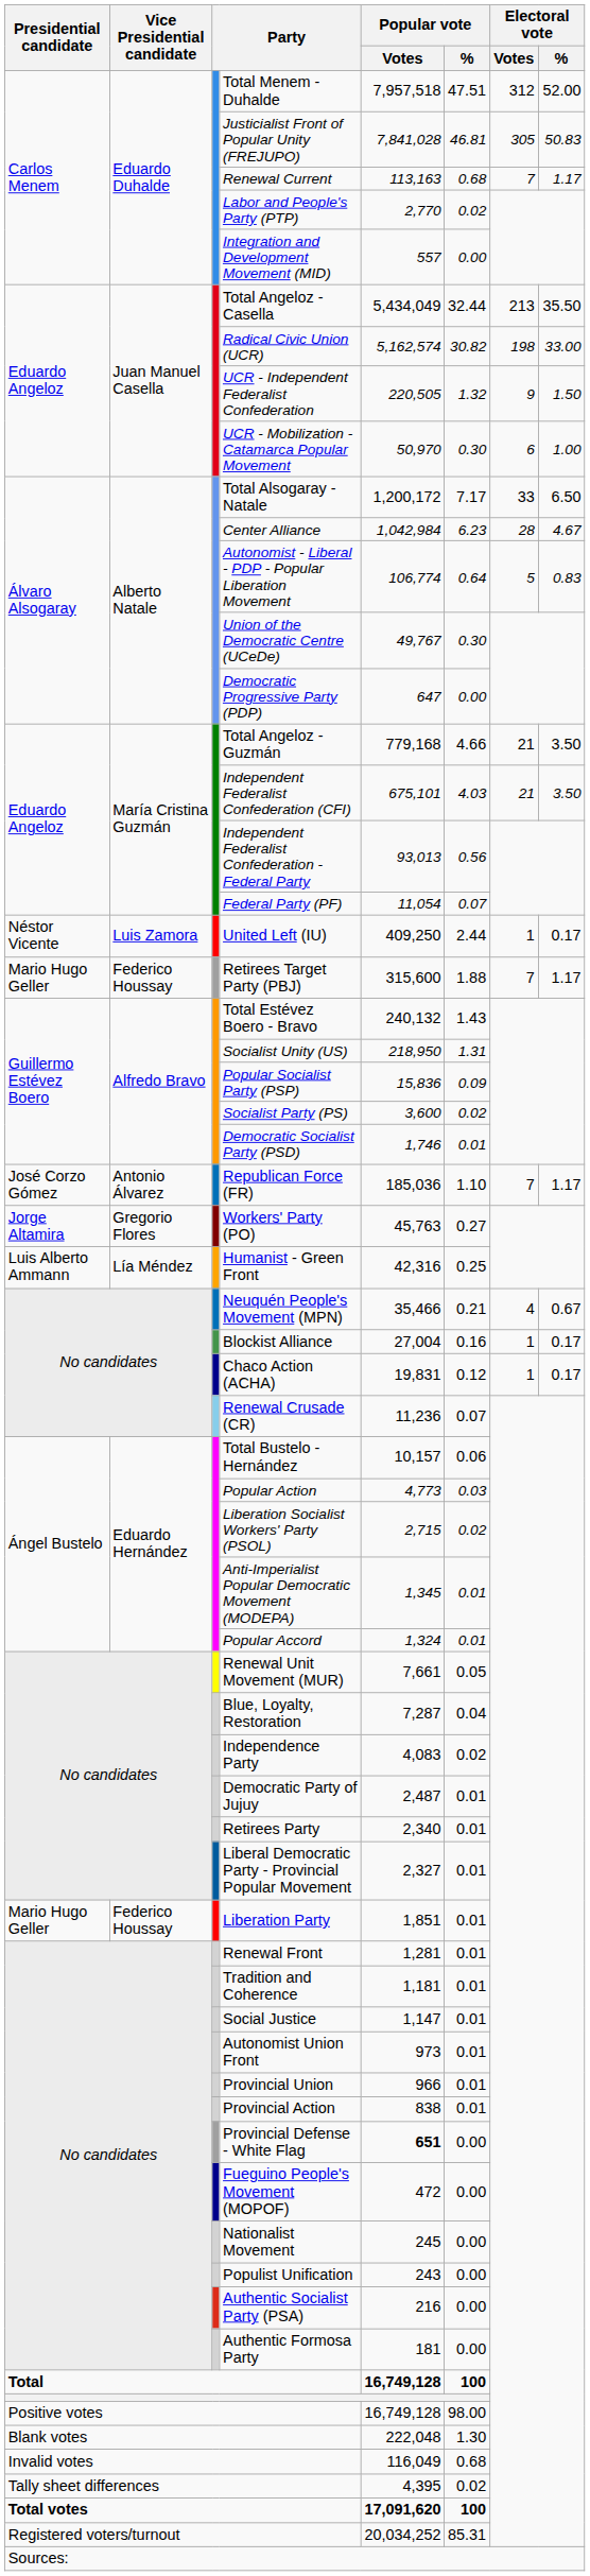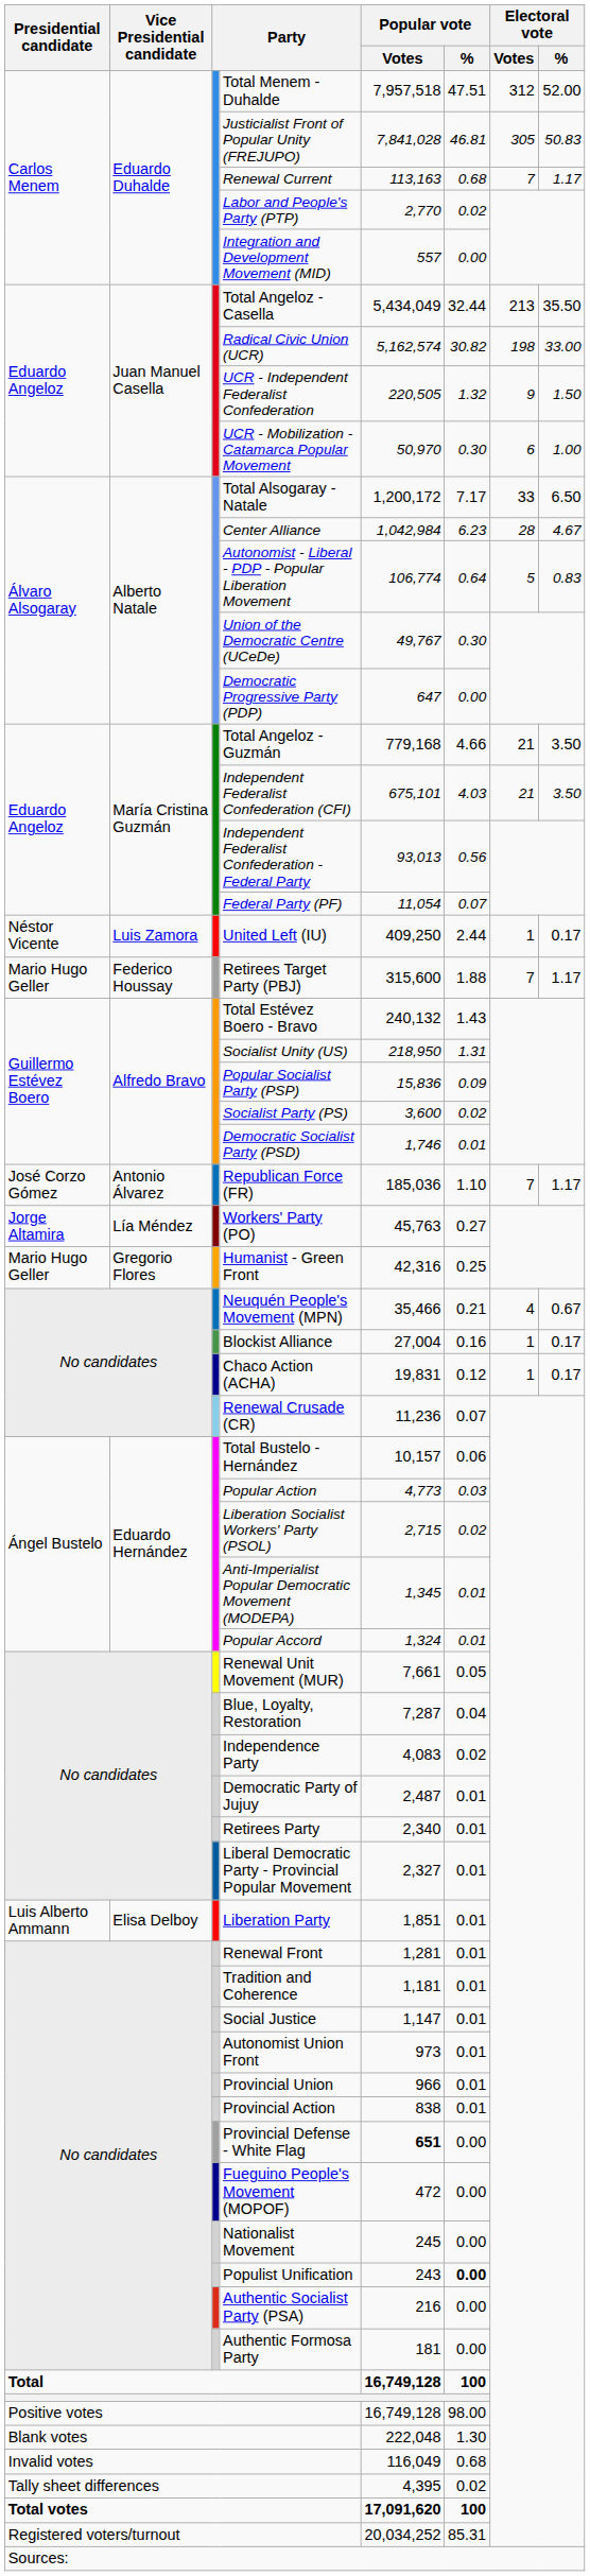Workers' Party (PO) | Vice Presidential candidate: Gregorio Flores -> Lía Méndez
Humanist - Green Front | Presidential candidate: Luis Alberto Ammann -> Mario Hugo Geller
Humanist - Green Front | Vice Presidential candidate: Lía Méndez -> Gregorio Flores
Liberation Party | Presidential candidate: Mario Hugo Geller -> Luis Alberto Ammann
Liberation Party | Vice Presidential candidate: Federico Houssay -> Elisa Delboy
Populist Unification | Popular vote / %: normal -> bold
